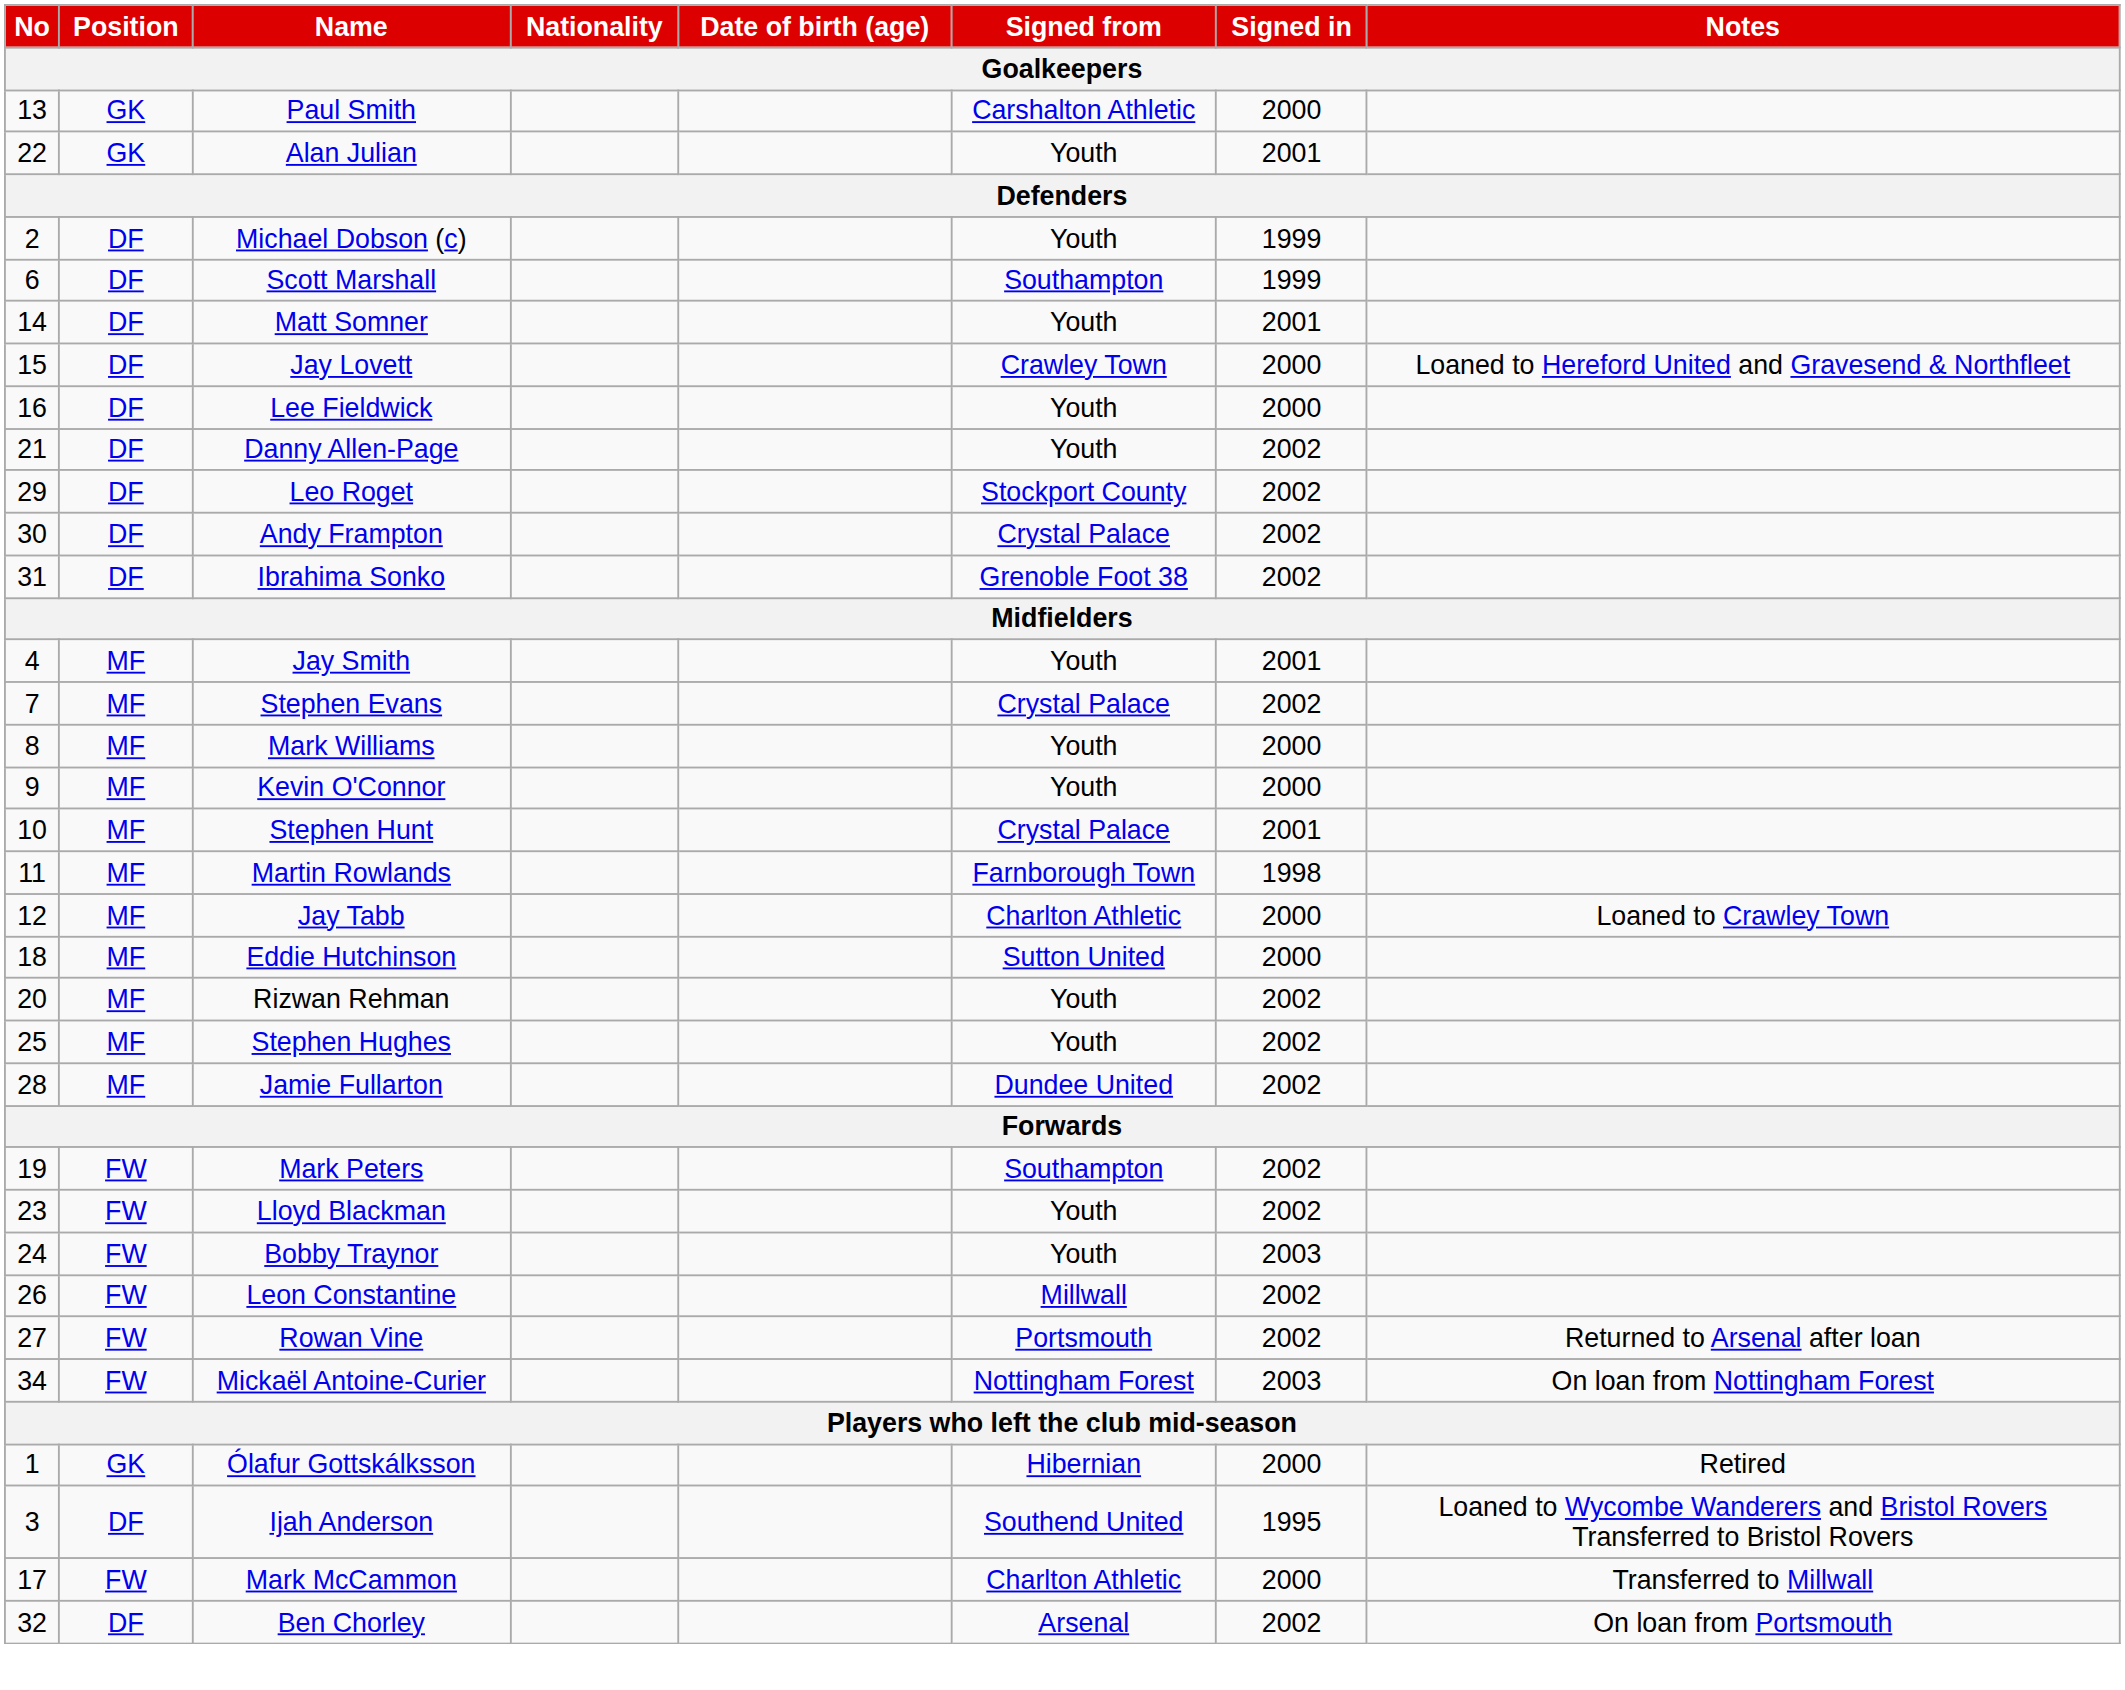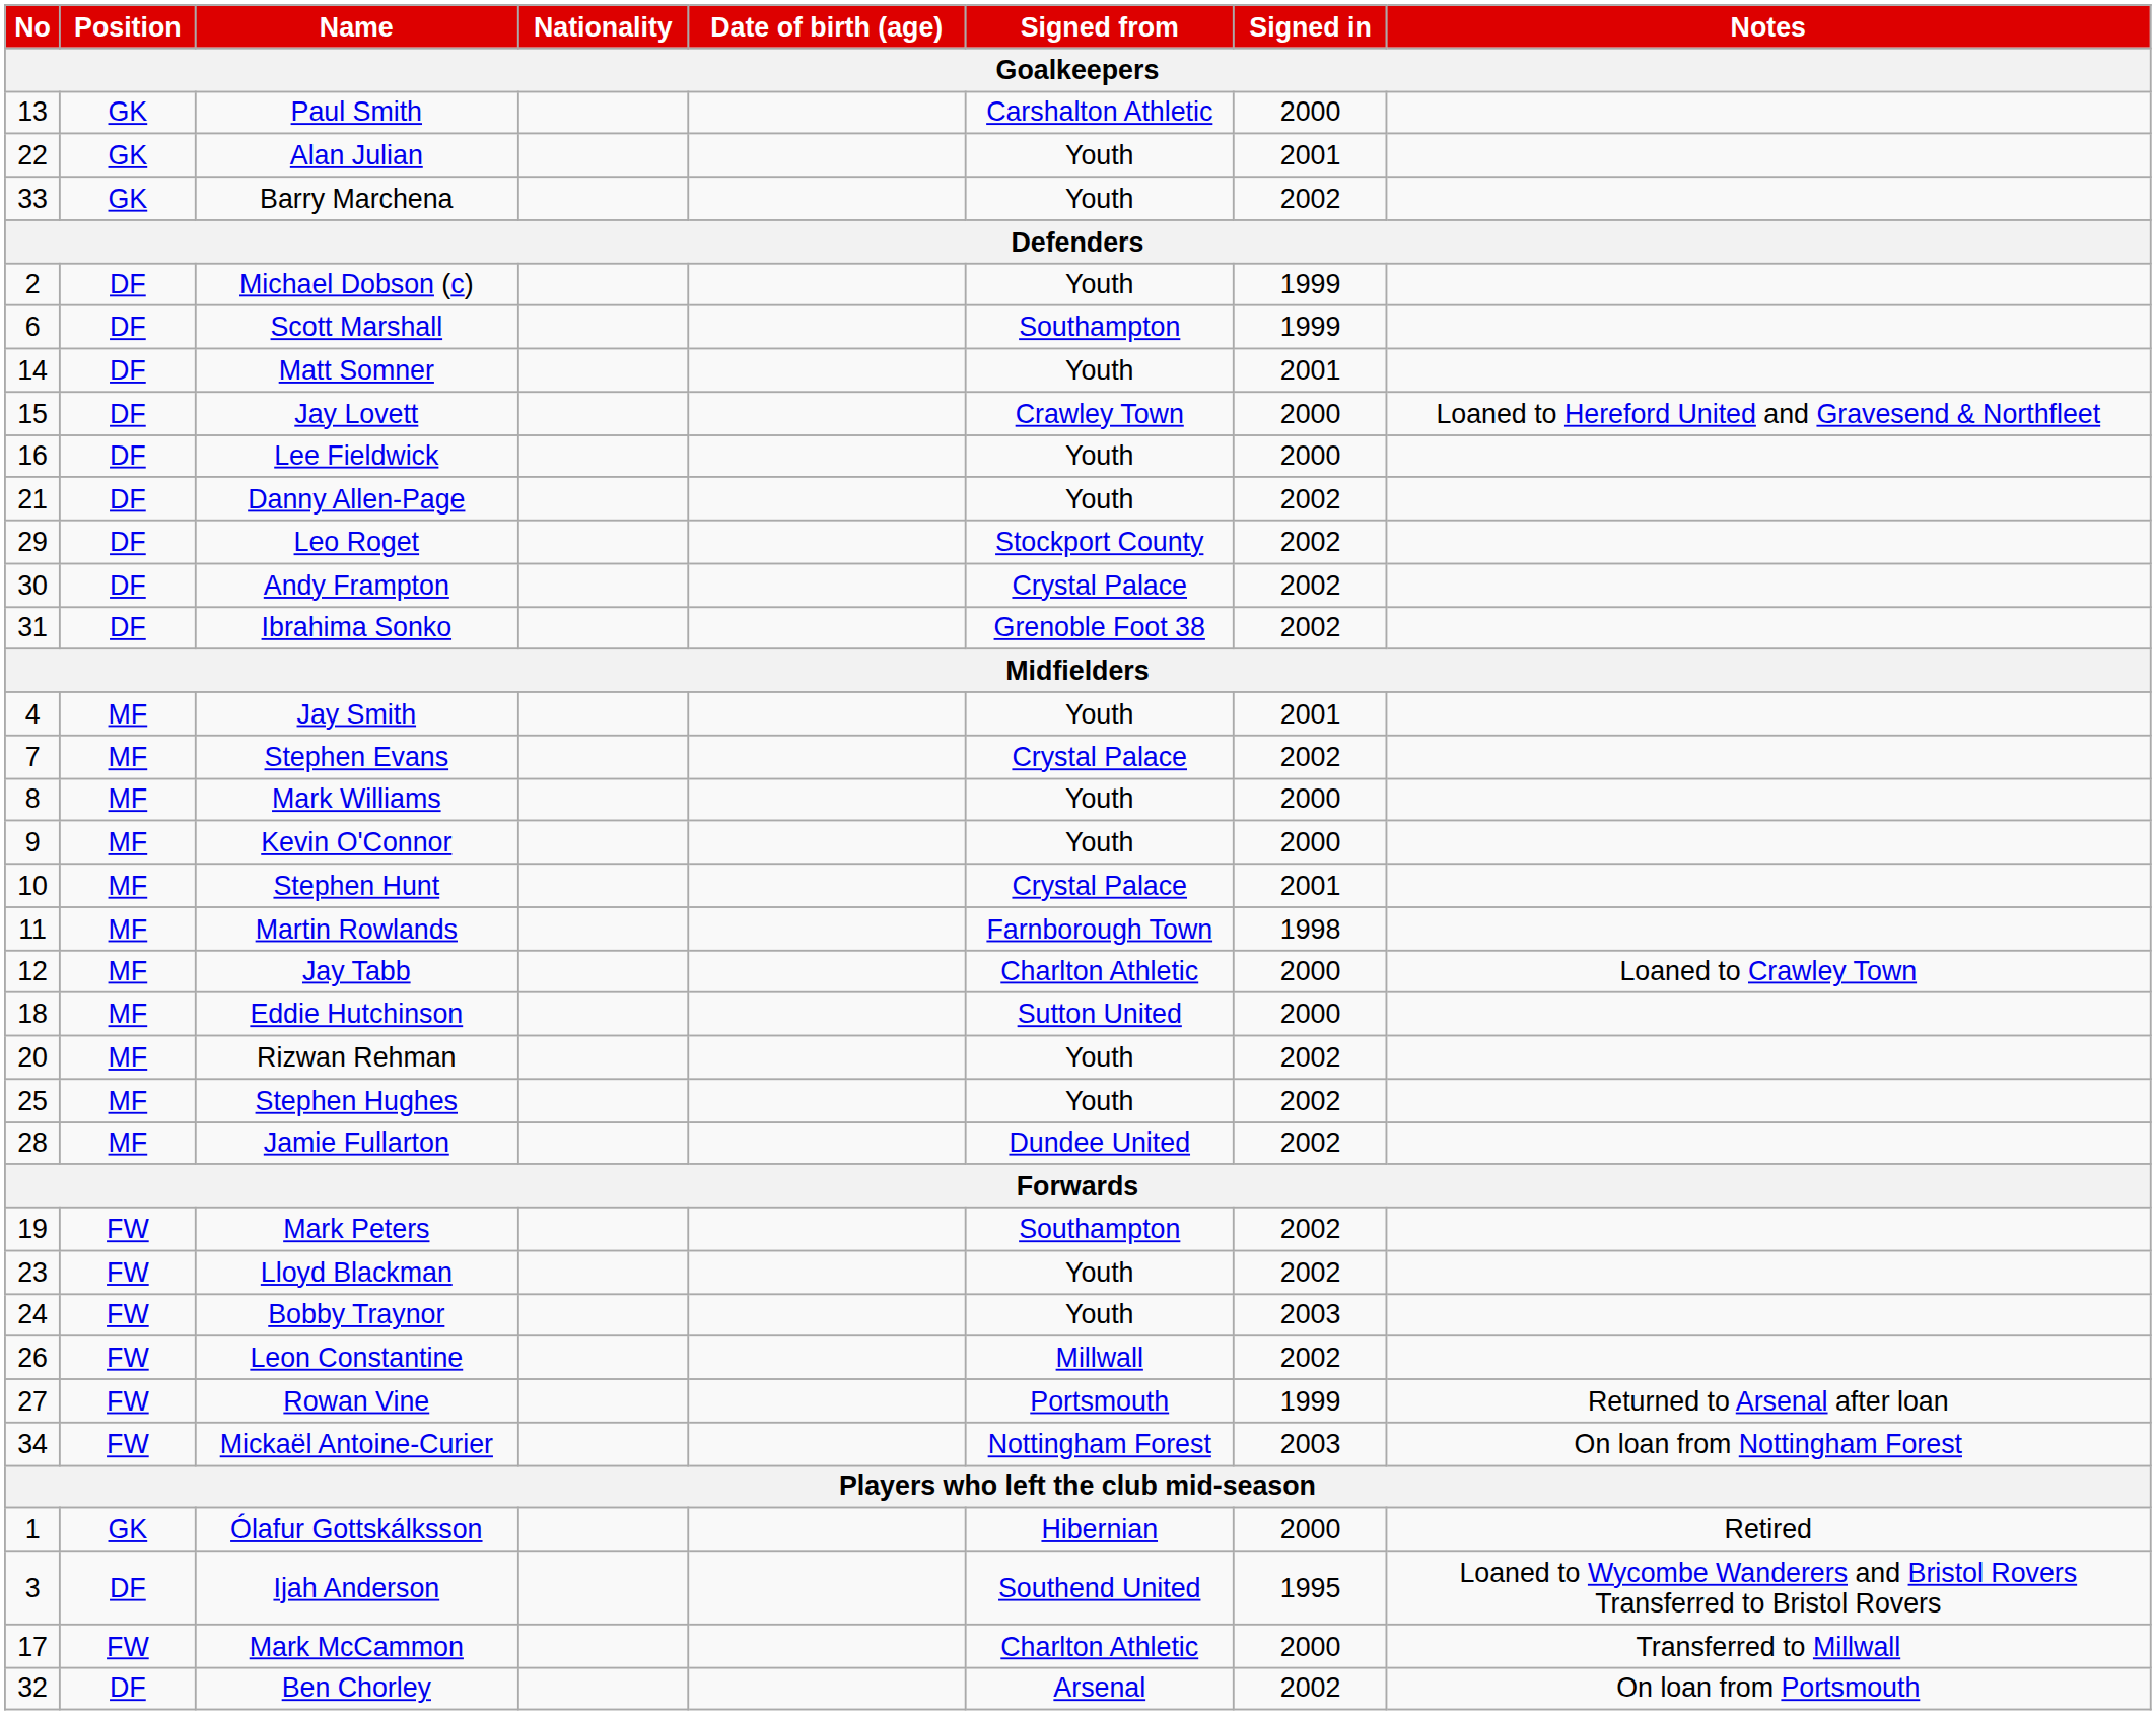+ row: 33 | GK | Barry Marchena | Youth | 2002
Rowan Vine | Signed in: 2002 -> 1999
